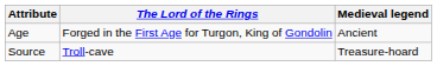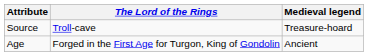rows swapped: Age <-> Source
